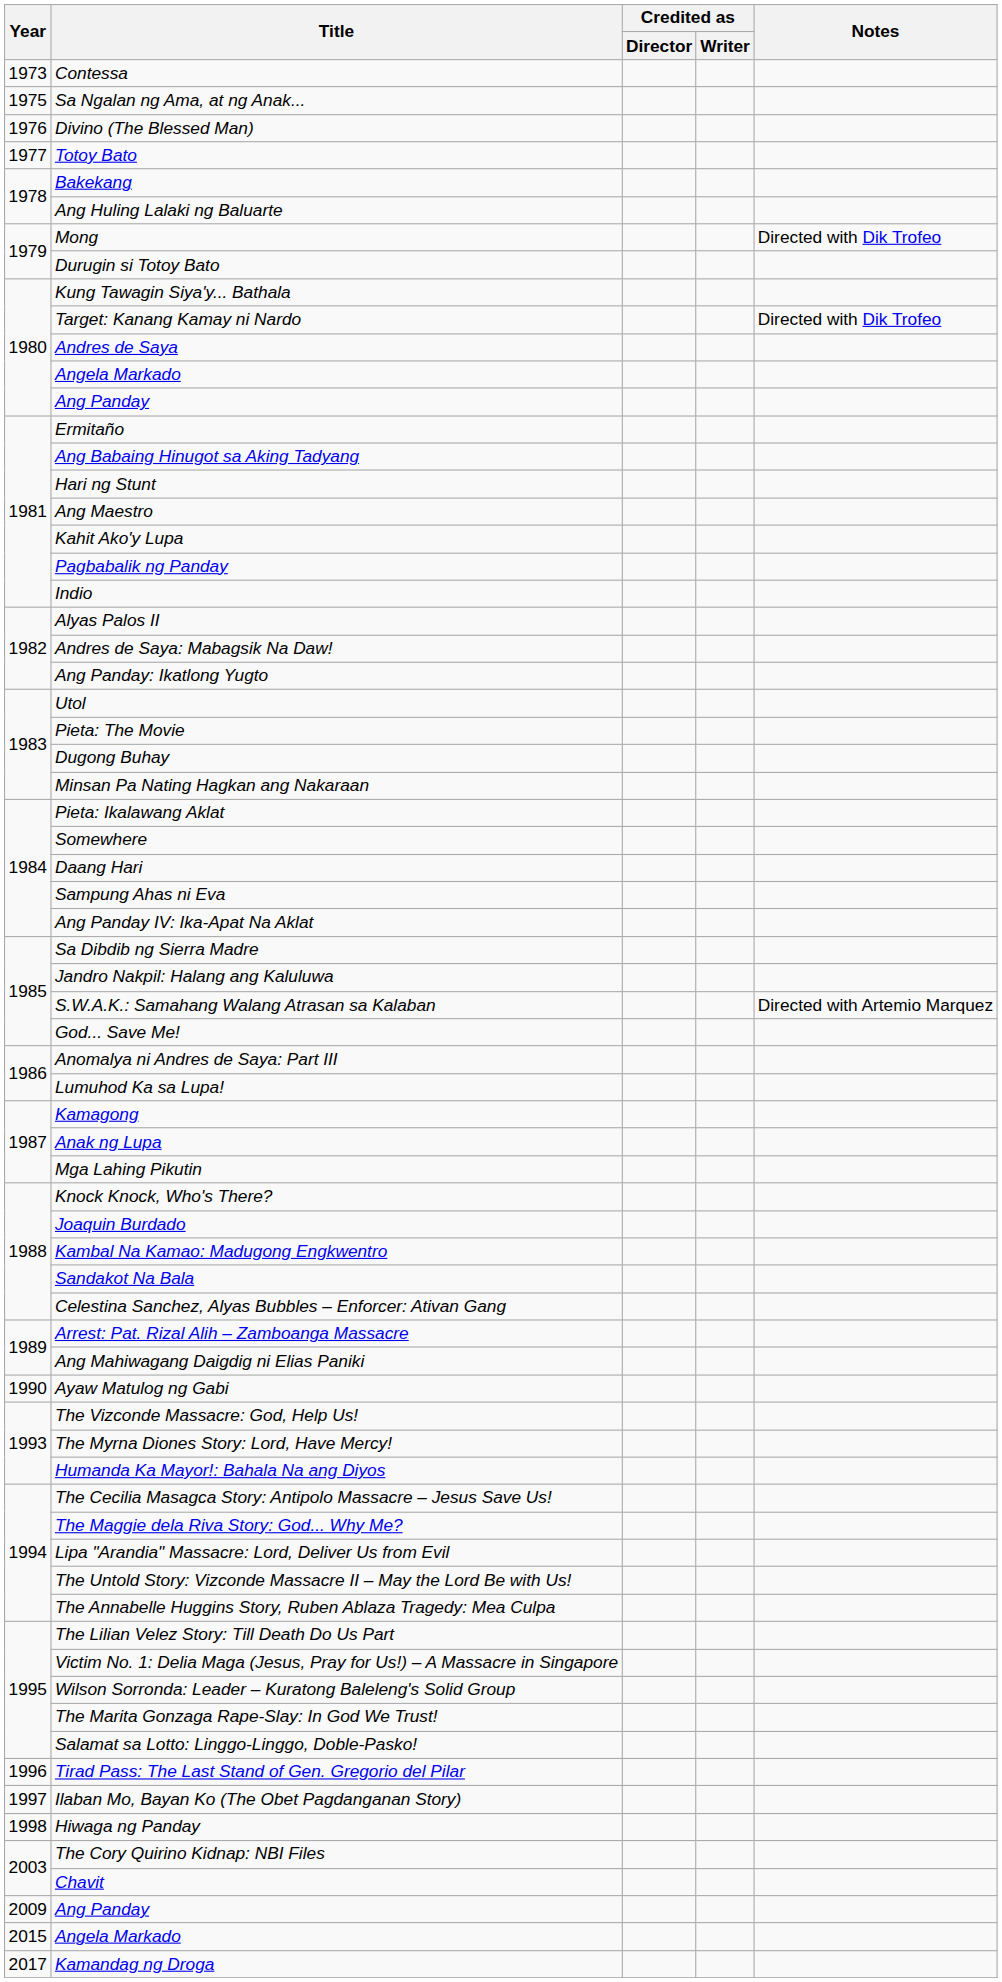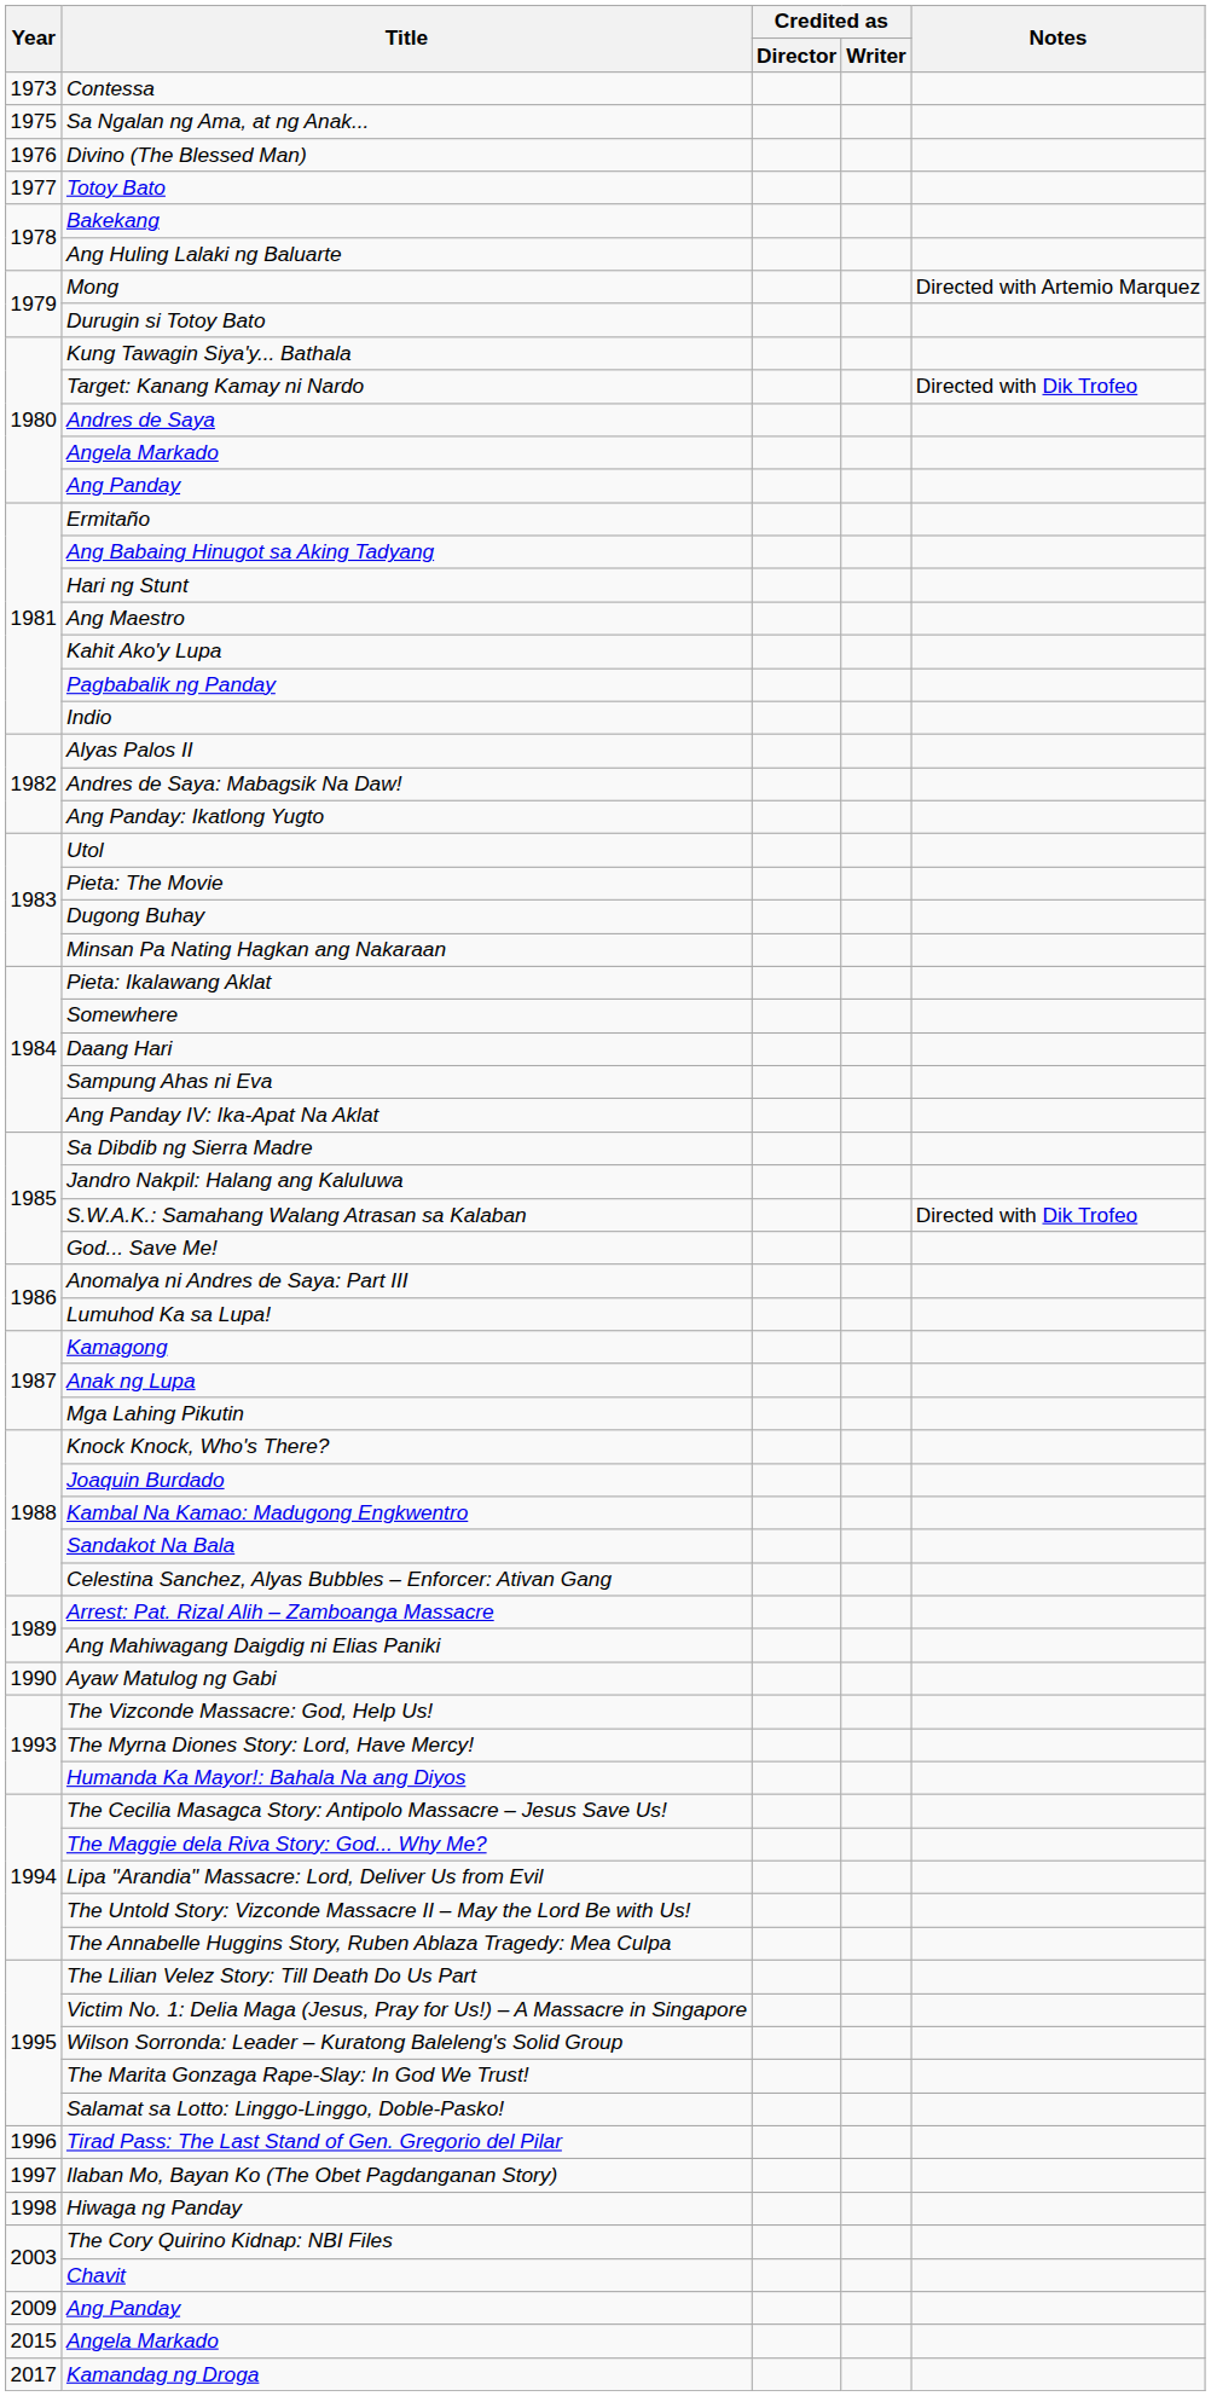Mong | Notes: Directed with Dik Trofeo -> Directed with Artemio Marquez
S.W.A.K.: Samahang Walang Atrasan sa Kalaban | Notes: Directed with Artemio Marquez -> Directed with Dik Trofeo
